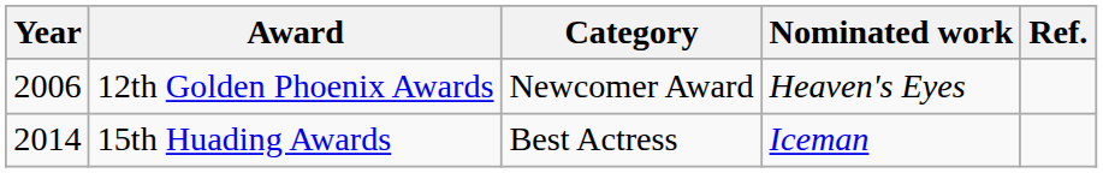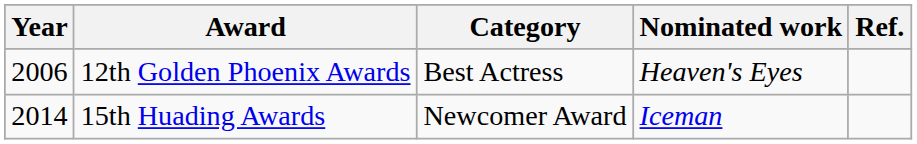12th Golden Phoenix Awards | Category: Newcomer Award -> Best Actress
15th Huading Awards | Category: Best Actress -> Newcomer Award
